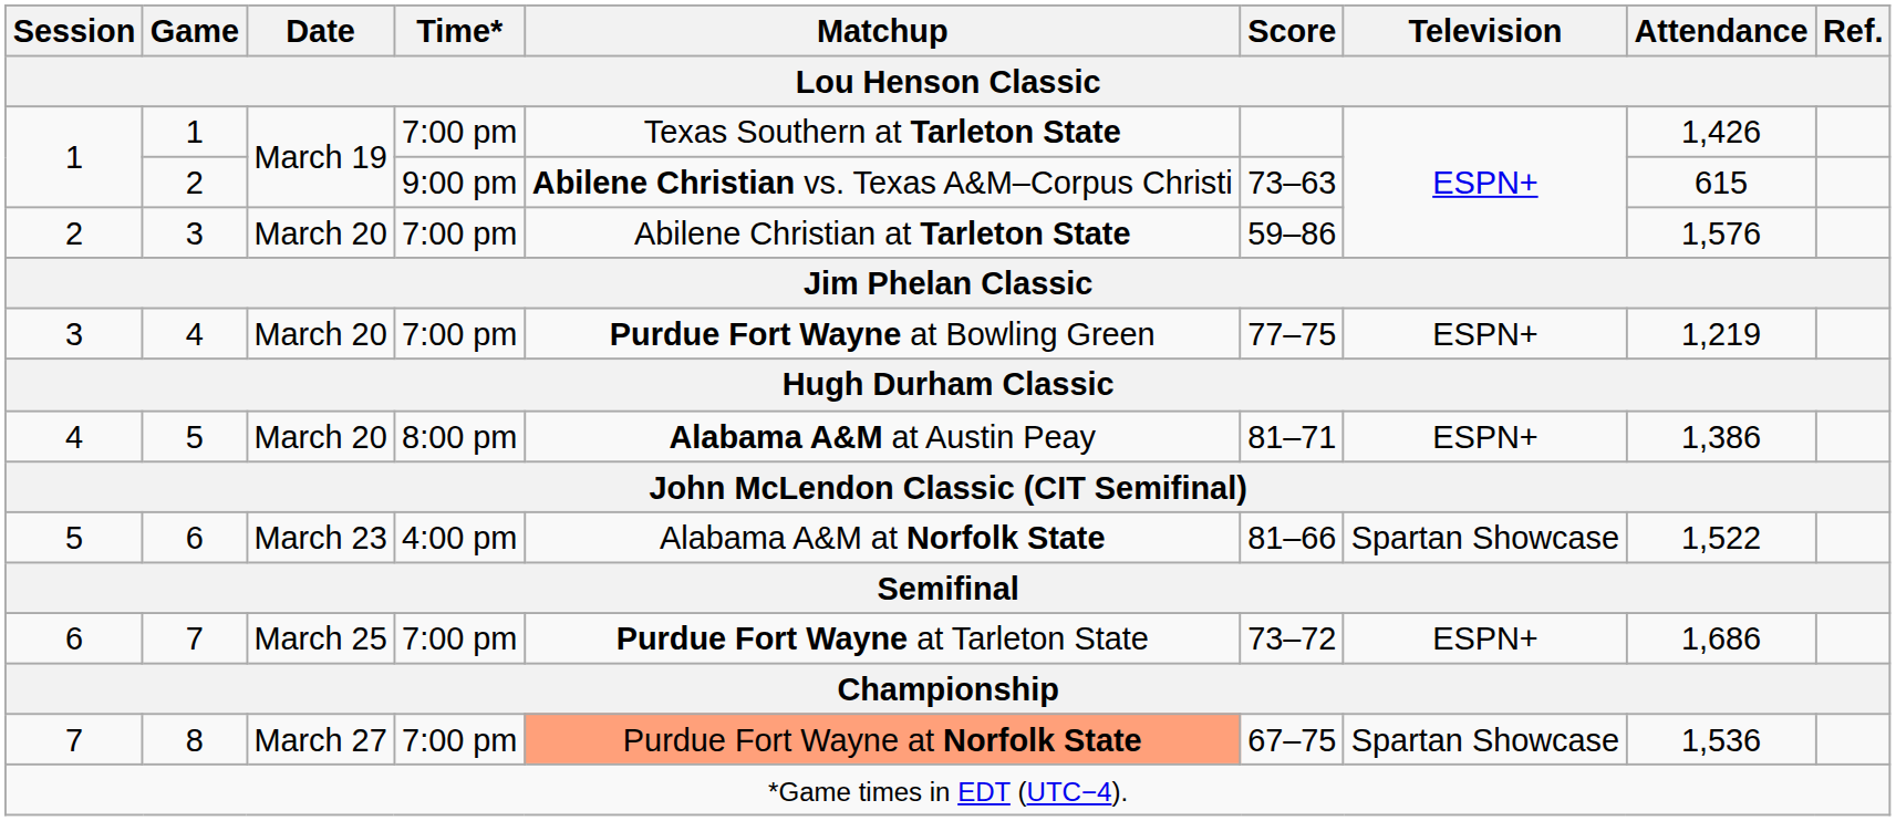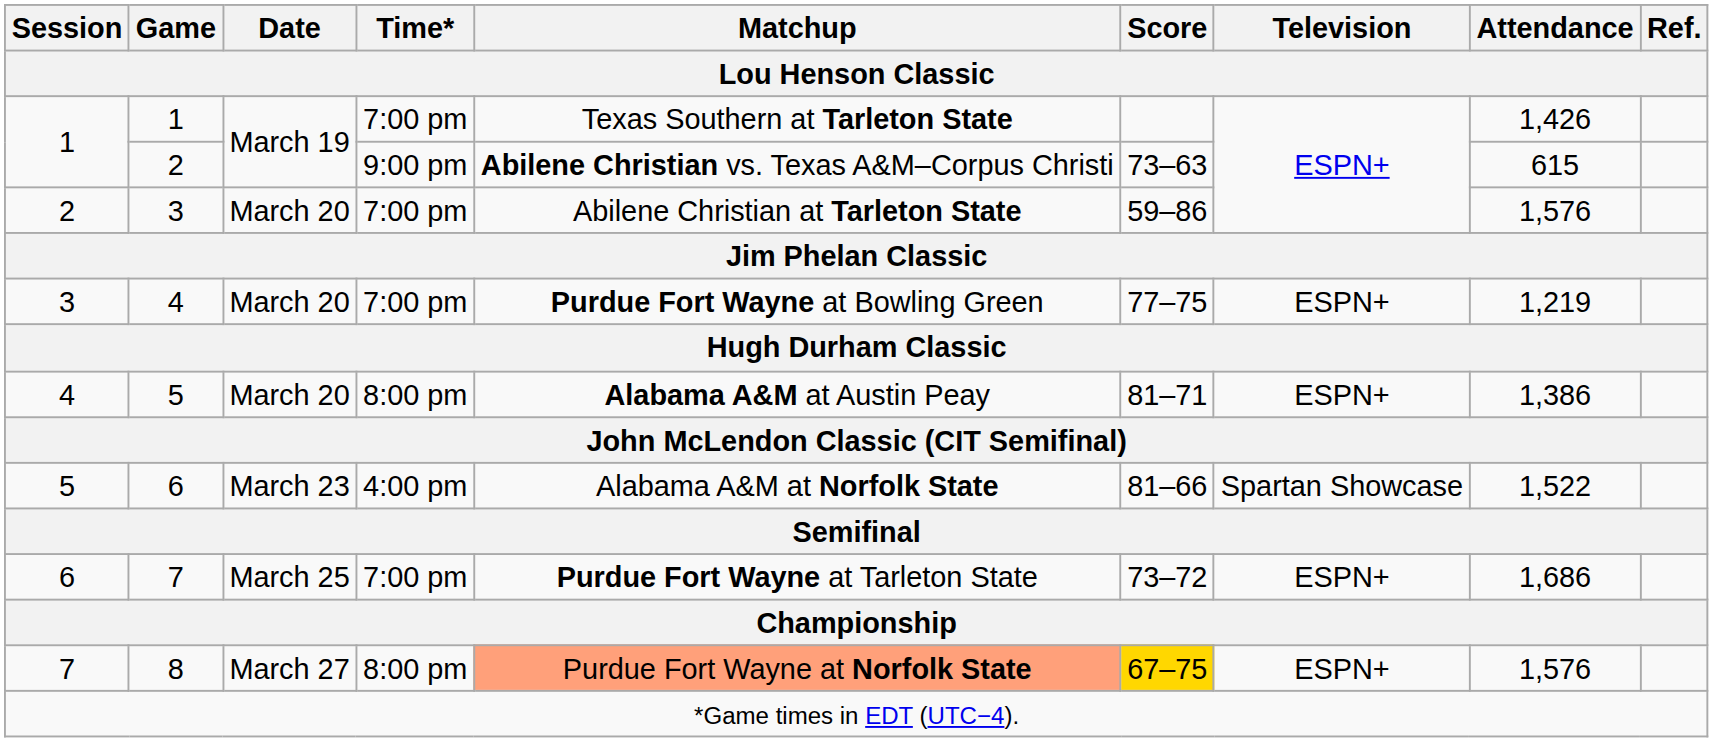8 | Time*: 7:00 pm -> 8:00 pm
8 | Score: no background -> gold background
8 | Television: Spartan Showcase -> ESPN+
8 | Attendance: 1,536 -> 1,576
